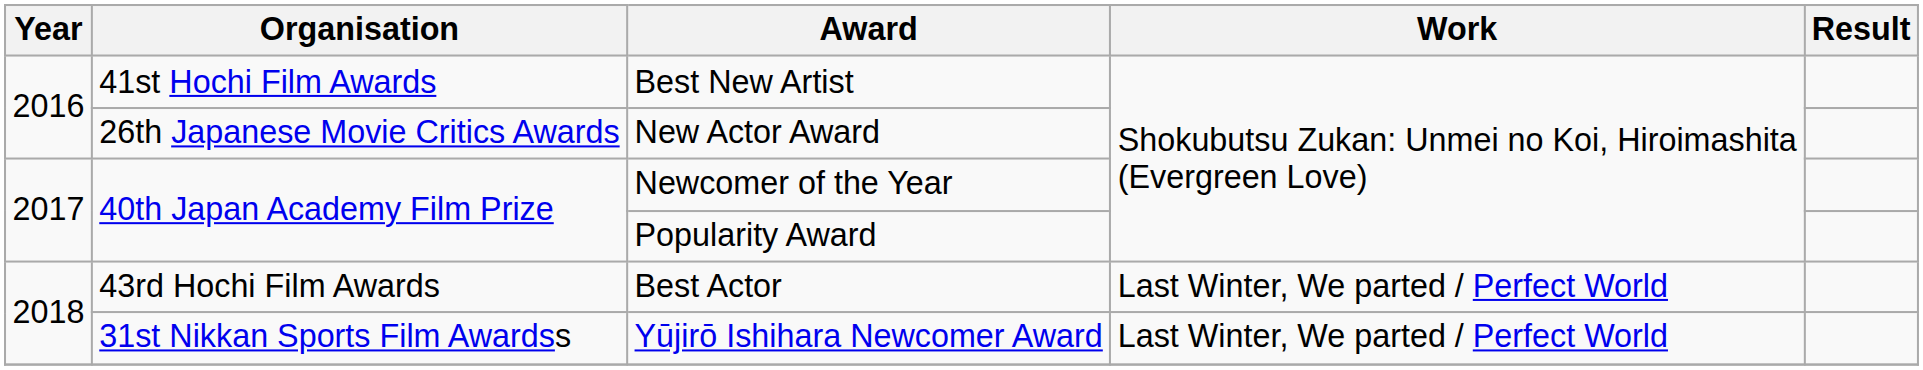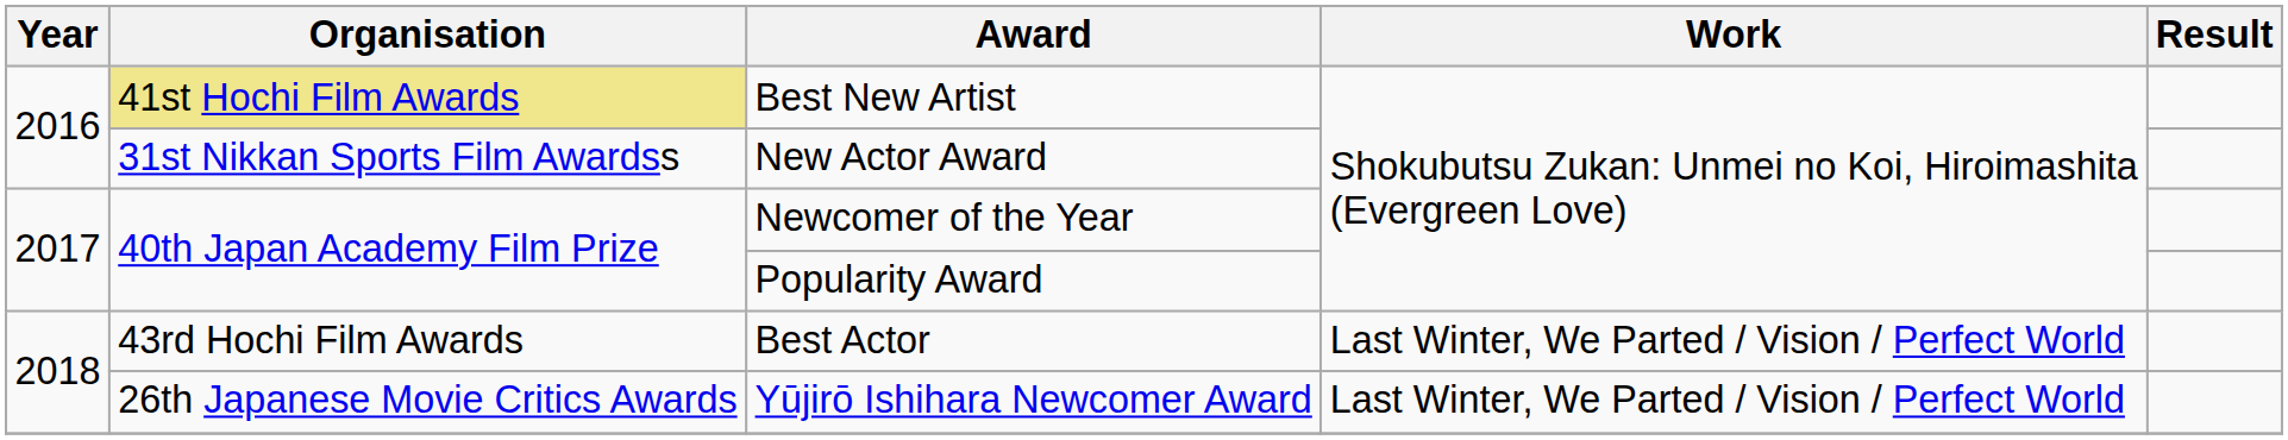Best New Artist | Organisation: no background -> khaki background
New Actor Award | Organisation: 26th Japanese Movie Critics Awards -> 31st Nikkan Sports Film Awardss
Best Actor | Work: Last Winter, We parted / Perfect World -> Last Winter, We Parted / Vision / Perfect World
Yūjirō Ishihara Newcomer Award | Organisation: 31st Nikkan Sports Film Awardss -> 26th Japanese Movie Critics Awards
Yūjirō Ishihara Newcomer Award | Work: Last Winter, We parted / Perfect World -> Last Winter, We Parted / Vision / Perfect World
